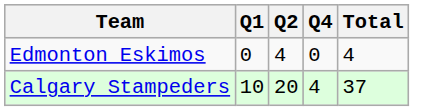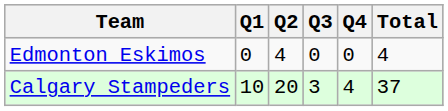+ column: Q3 | 0 | 3
